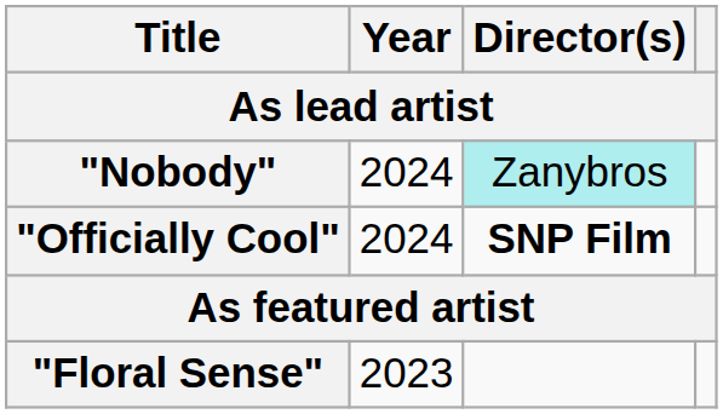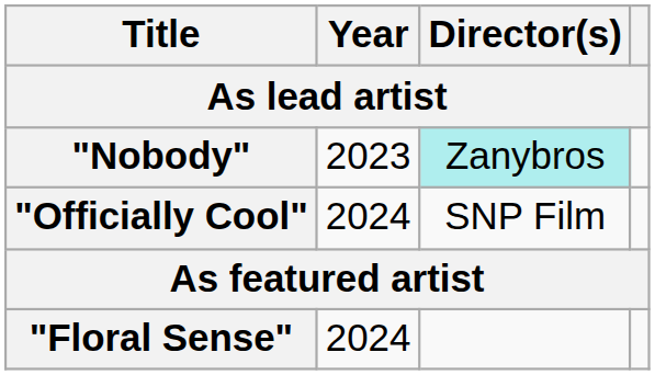"Nobody" | Year: 2024 -> 2023
"Officially Cool" | Director(s): bold -> normal
"Floral Sense" | Year: 2023 -> 2024
